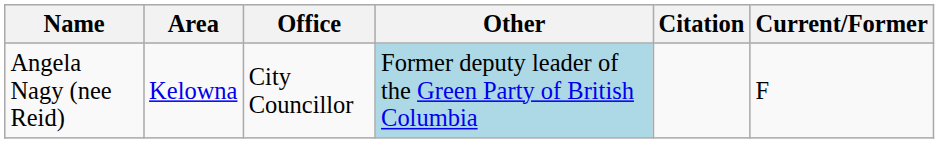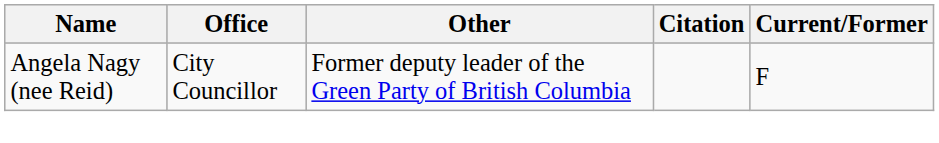- column: Area | Kelowna
Angela Nagy (nee Reid) | Other: lightblue background -> no background
